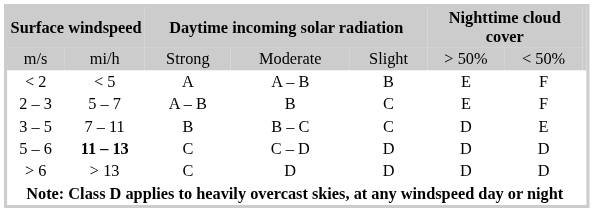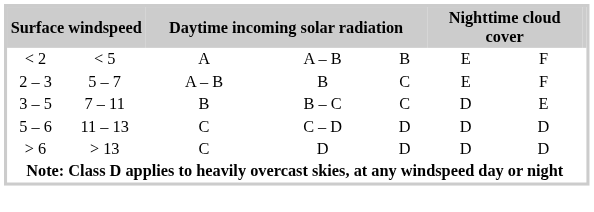- row: m/s | mi/h | Strong | Moderate | Slight | > 50% | < 50%
C – D | column 2: bold -> normal
